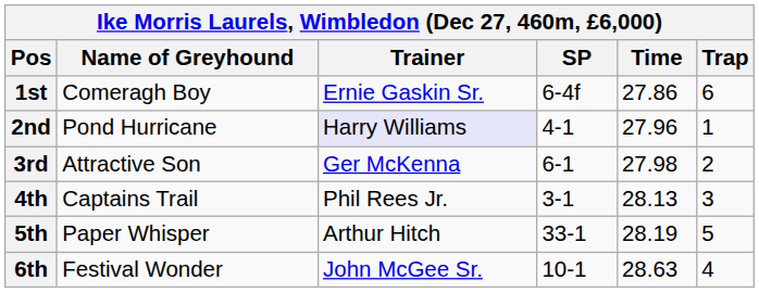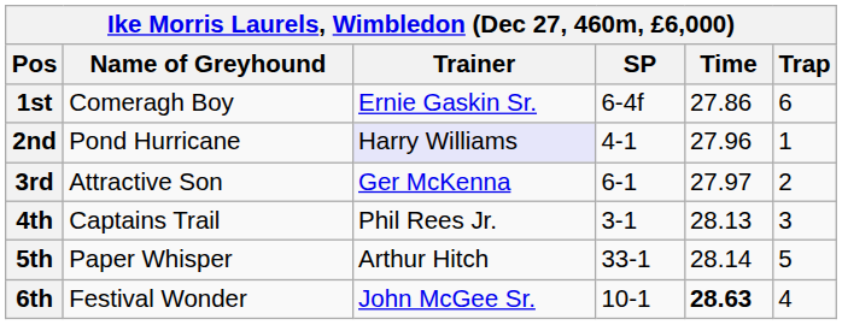3rd | Time: 27.98 -> 27.97
5th | Time: 28.19 -> 28.14
6th | Time: normal -> bold
